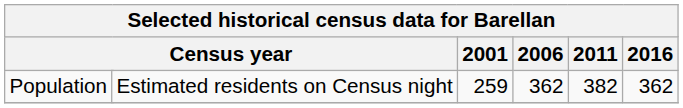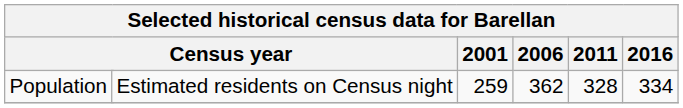Population | 2011: 382 -> 328
Population | 2016: 362 -> 334
